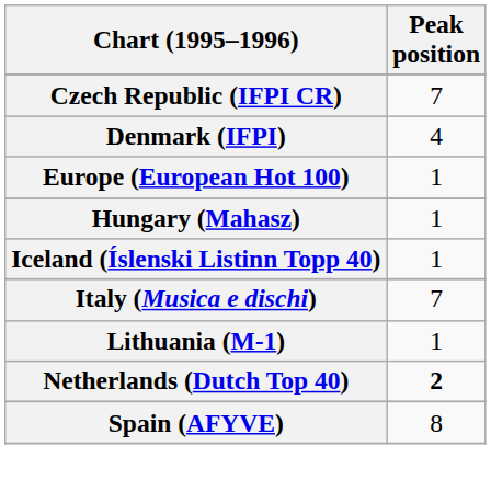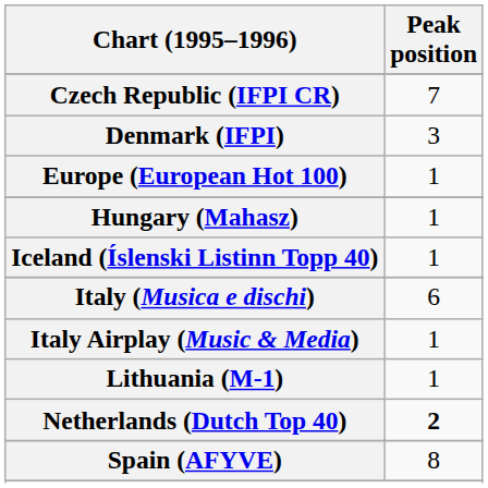Denmark (IFPI) | Peak position: 4 -> 3
Italy (Musica e dischi) | Peak position: 7 -> 6
+ row: Italy Airplay (Music & Media) | 1
